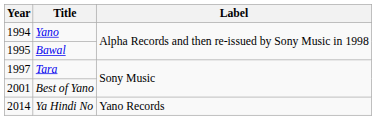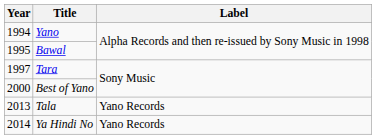Best of Yano | Year: 2001 -> 2000
+ row: 2013 | Tala | Yano Records
